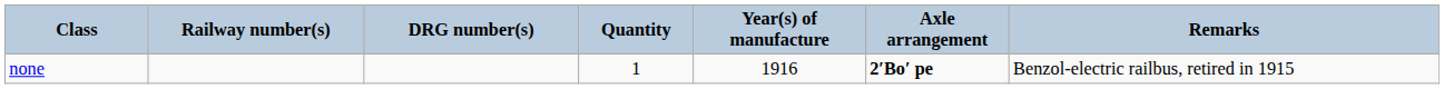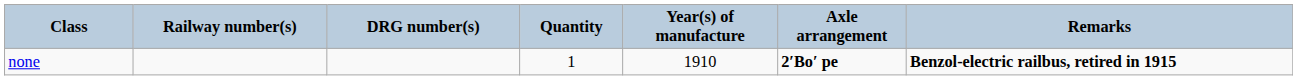none | Year(s) of manufacture: 1916 -> 1910
none | Remarks: normal -> bold
